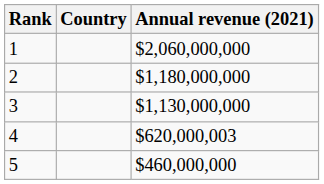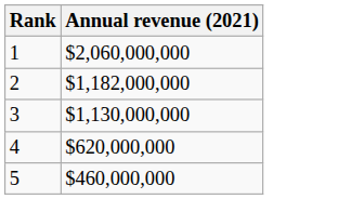- column: Country
2 | Annual revenue (2021): $1,180,000,000 -> $1,182,000,000
4 | Annual revenue (2021): $620,000,003 -> $620,000,000
